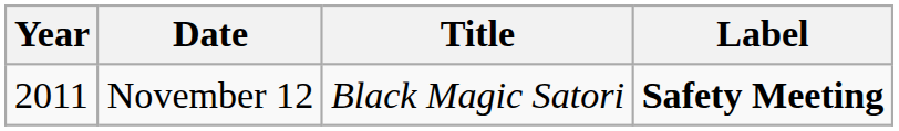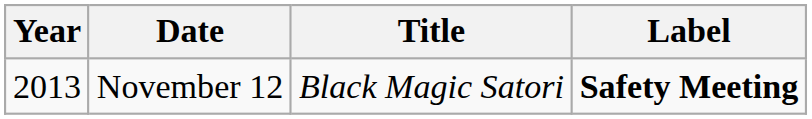November 12 | Year: 2011 -> 2013
